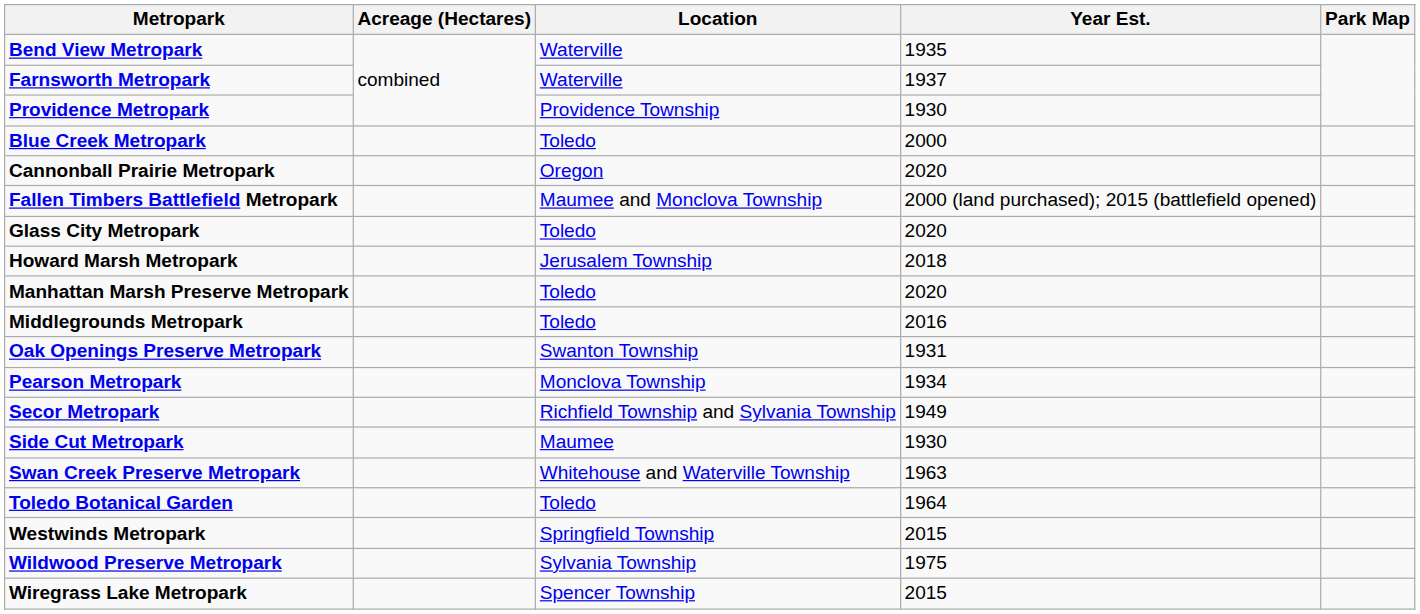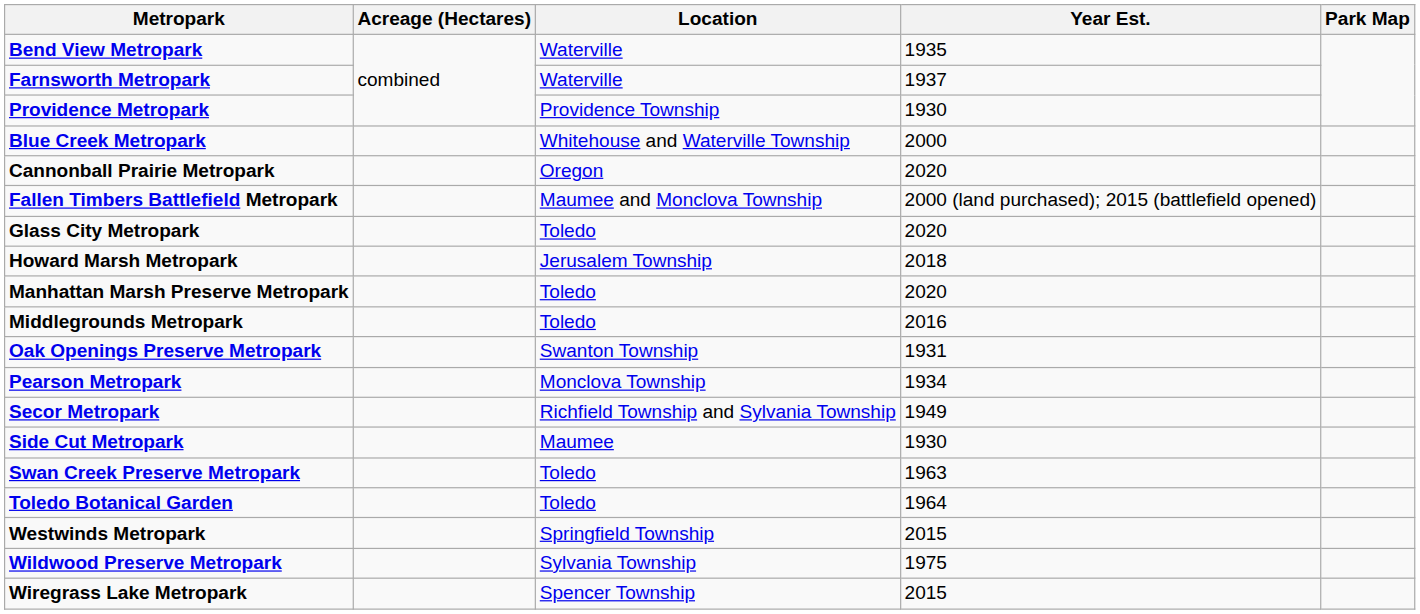Blue Creek Metropark | Location: Toledo -> Whitehouse and Waterville Township
Swan Creek Preserve Metropark | Location: Whitehouse and Waterville Township -> Toledo
